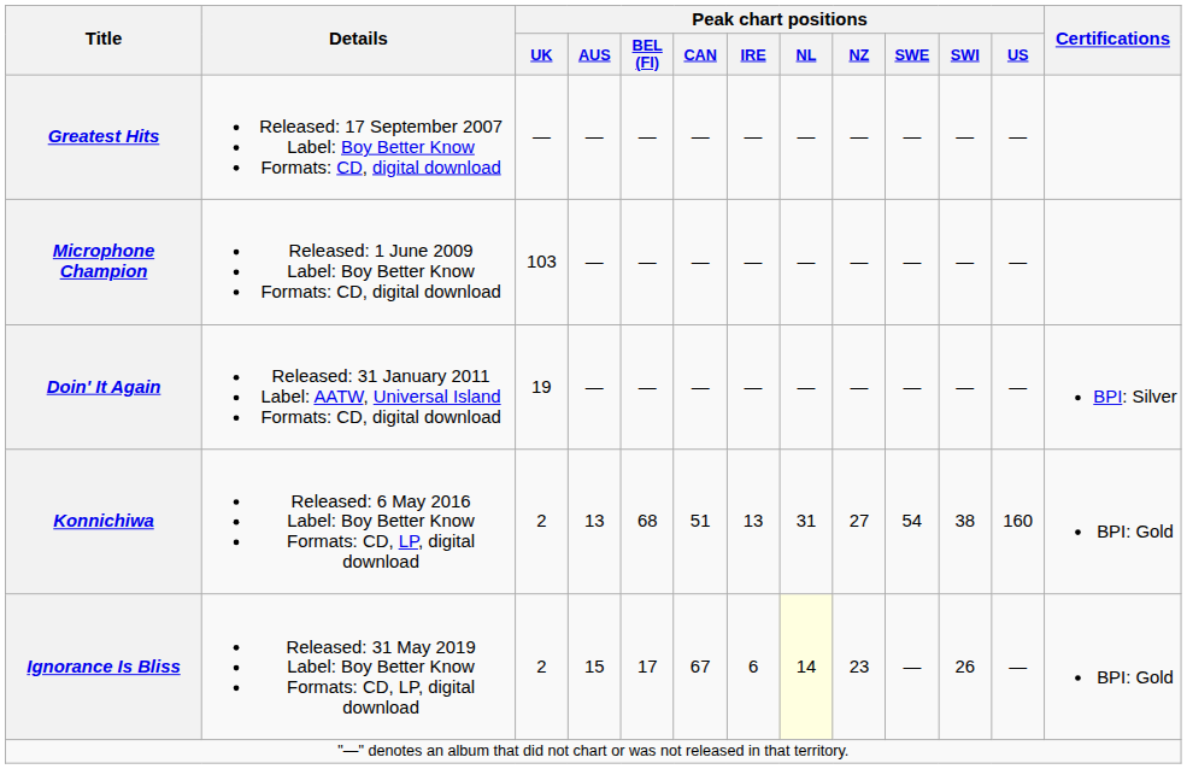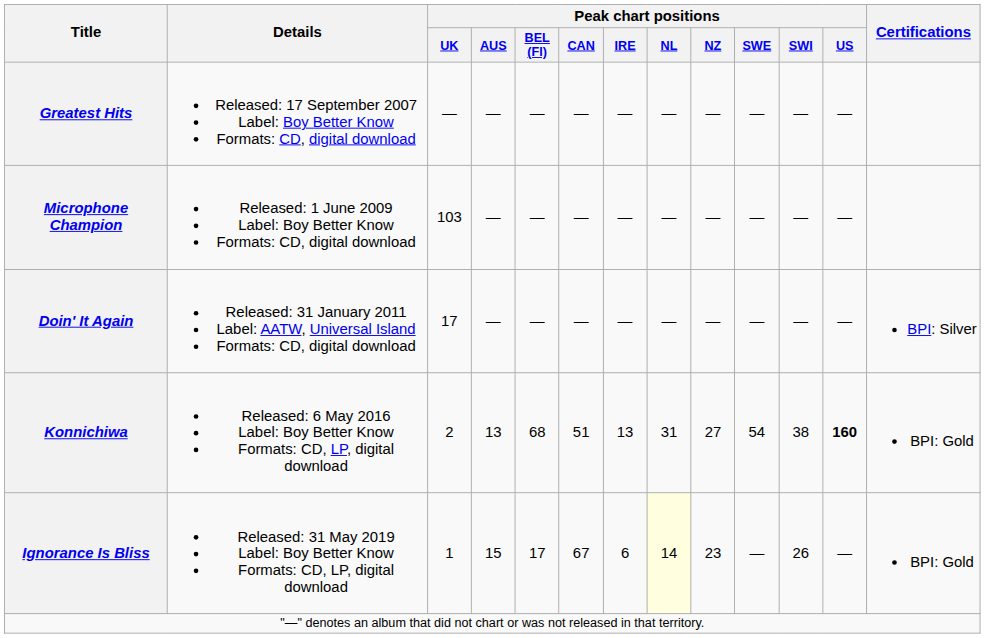Doin' It Again | Peak chart positions / UK: 19 -> 17
Konnichiwa | Peak chart positions / US: normal -> bold
Ignorance Is Bliss | Peak chart positions / UK: 2 -> 1
